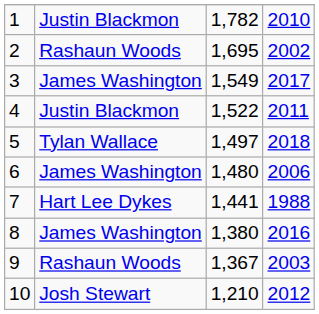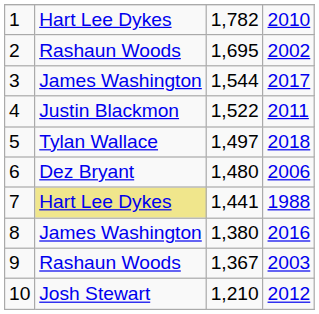1 | column 2: Justin Blackmon -> Hart Lee Dykes
3 | column 3: 1,549 -> 1,544
6 | column 2: James Washington -> Dez Bryant
7 | column 2: no background -> khaki background
